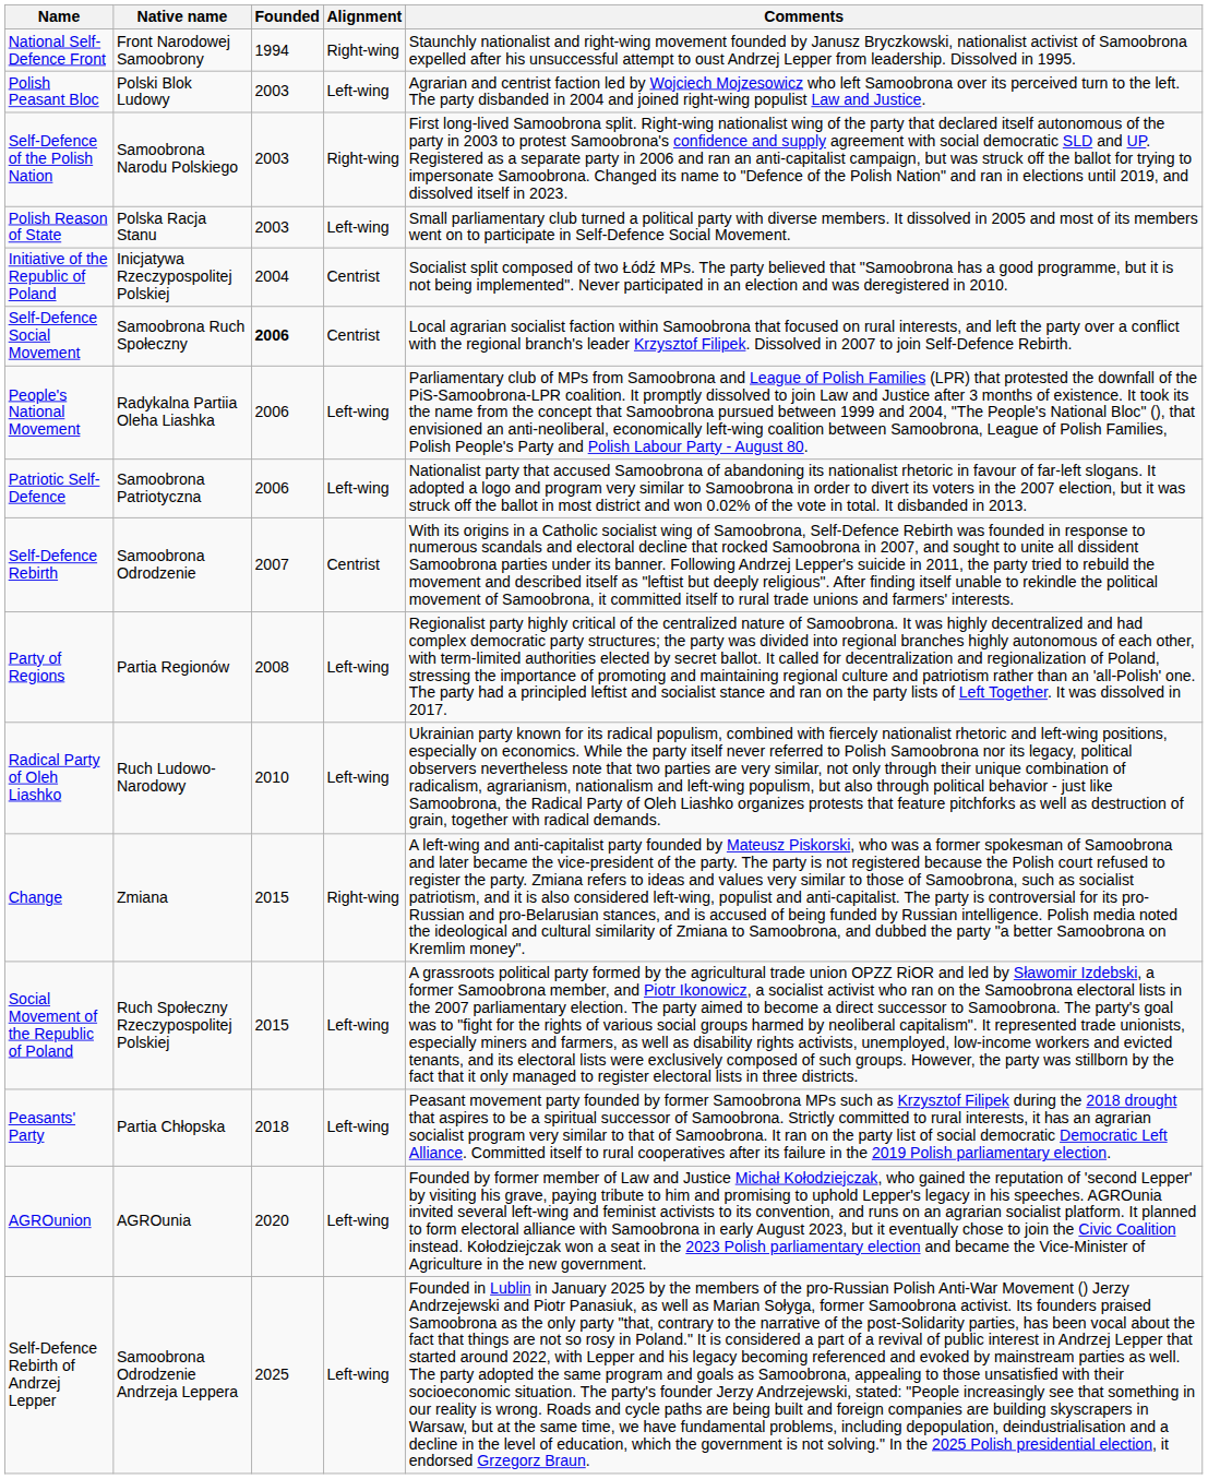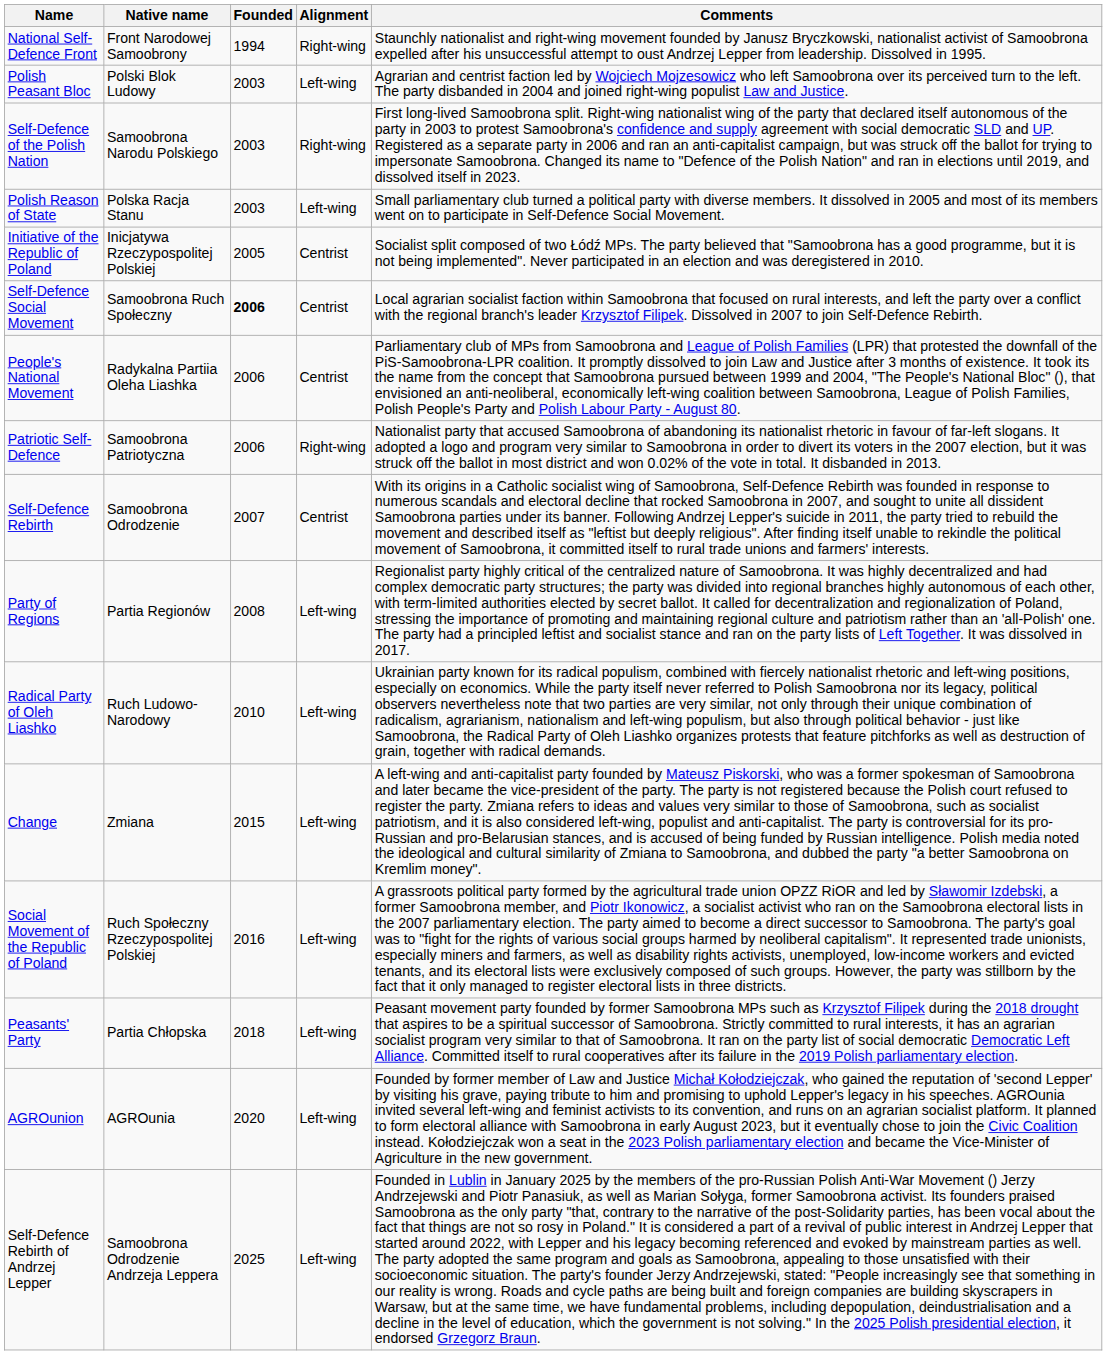Initiative of the Republic of Poland | Founded: 2004 -> 2005
People's National Movement | Alignment: Left-wing -> Centrist
Patriotic Self-Defence | Alignment: Left-wing -> Right-wing
Change | Alignment: Right-wing -> Left-wing
Social Movement of the Republic of Poland | Founded: 2015 -> 2016
